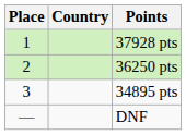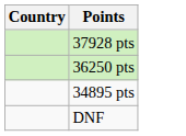- column: Place | 1 | 2 | 3 | —
